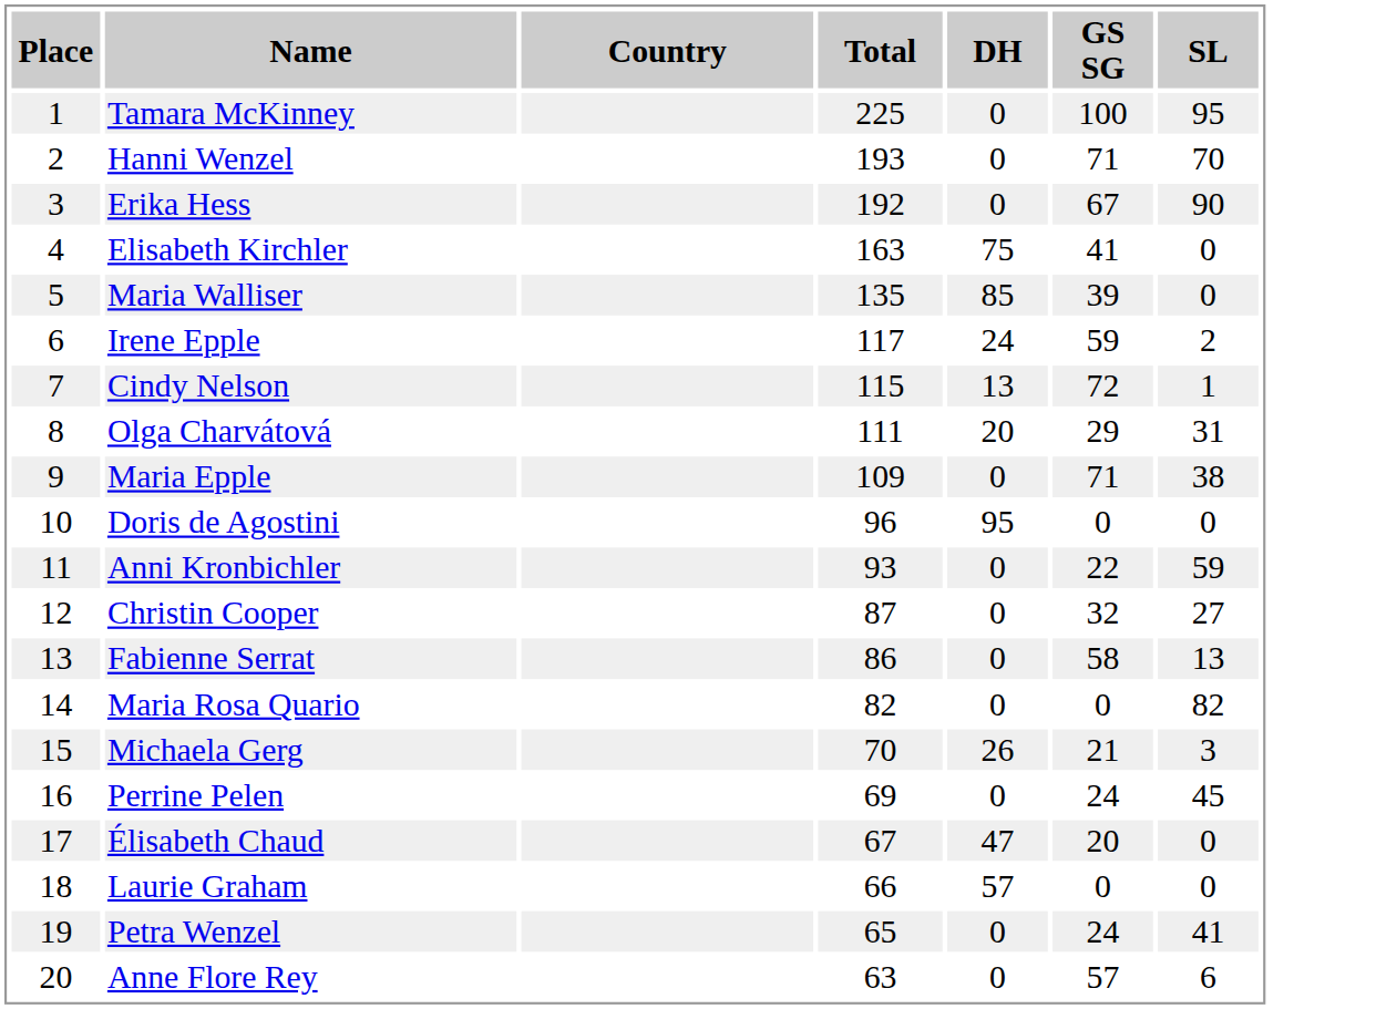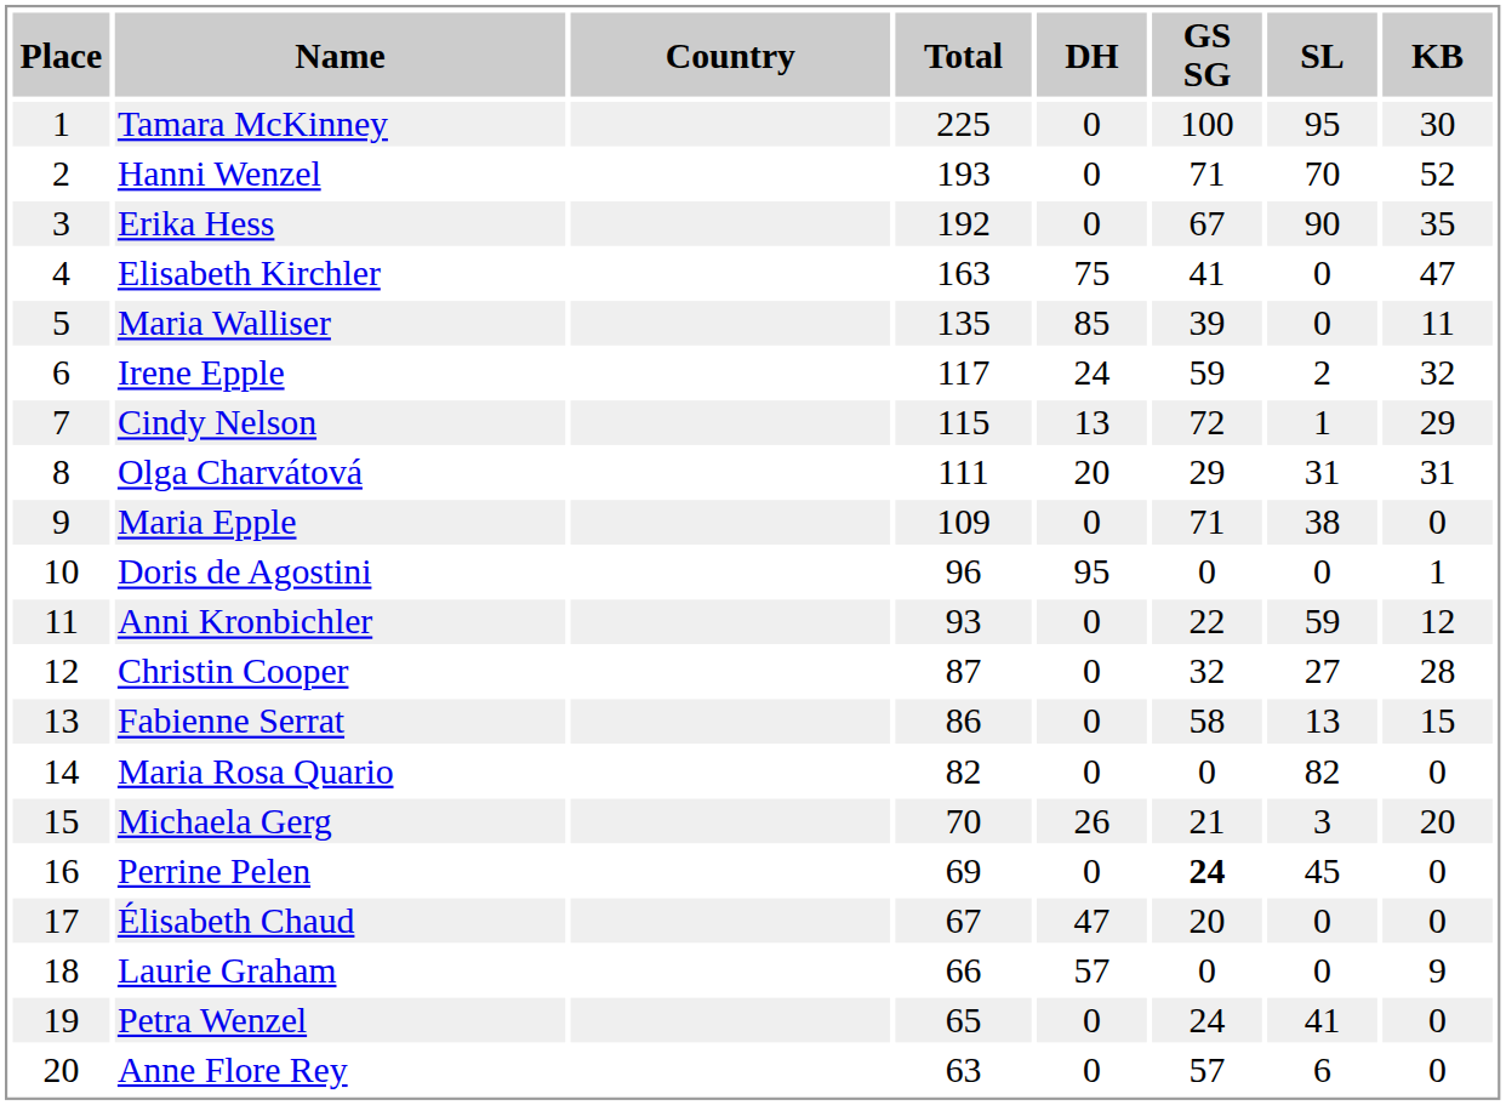+ column: KB | 30 | 52 | 35 | 47 | 11 | 32 | 29 | 31 | 0 | 1 | 12 | 28 | 15 | 0 | 20 | 0 | 0 | 9 | 0 | 0
Perrine Pelen | GS SG: normal -> bold
